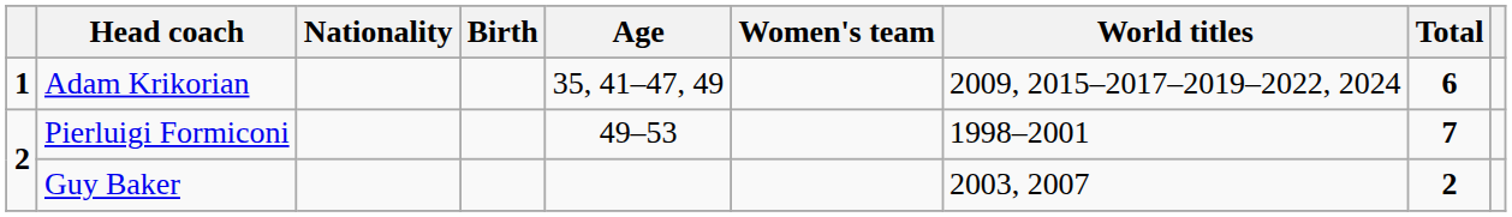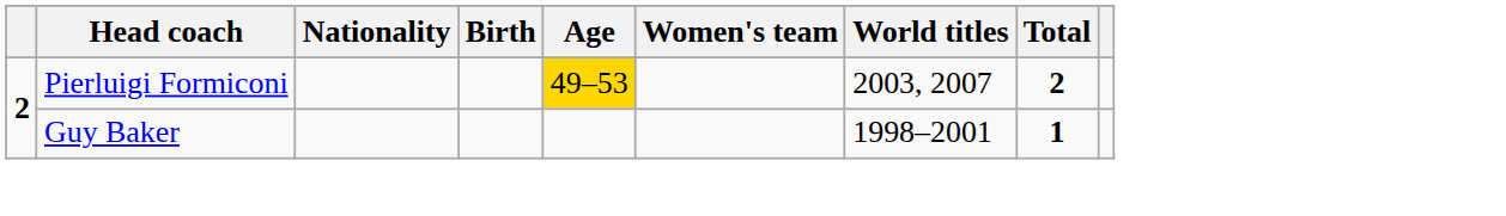- row: 1 | Adam Krikorian | 35, 41–47, 49 | 2009, 2015–2017–2019–2022, 2024 | 6
Pierluigi Formiconi | Age: no background -> gold background
Pierluigi Formiconi | World titles: 1998–2001 -> 2003, 2007
Pierluigi Formiconi | Total: 7 -> 2
Guy Baker | World titles: 2003, 2007 -> 1998–2001
Guy Baker | Total: 2 -> 1
